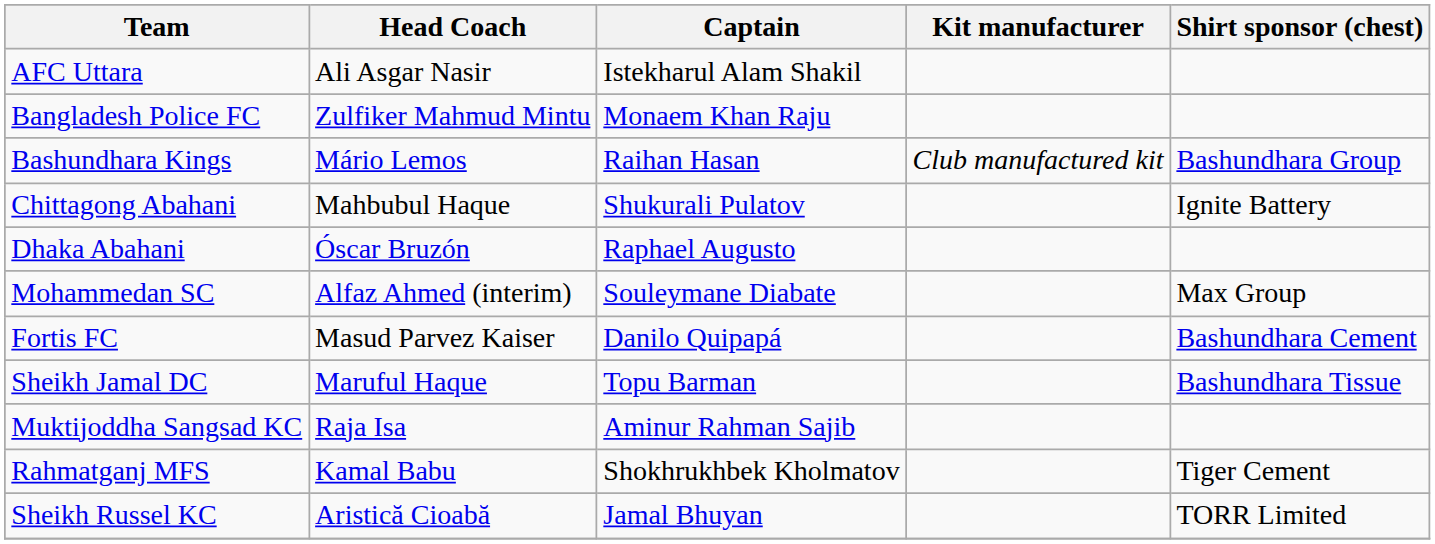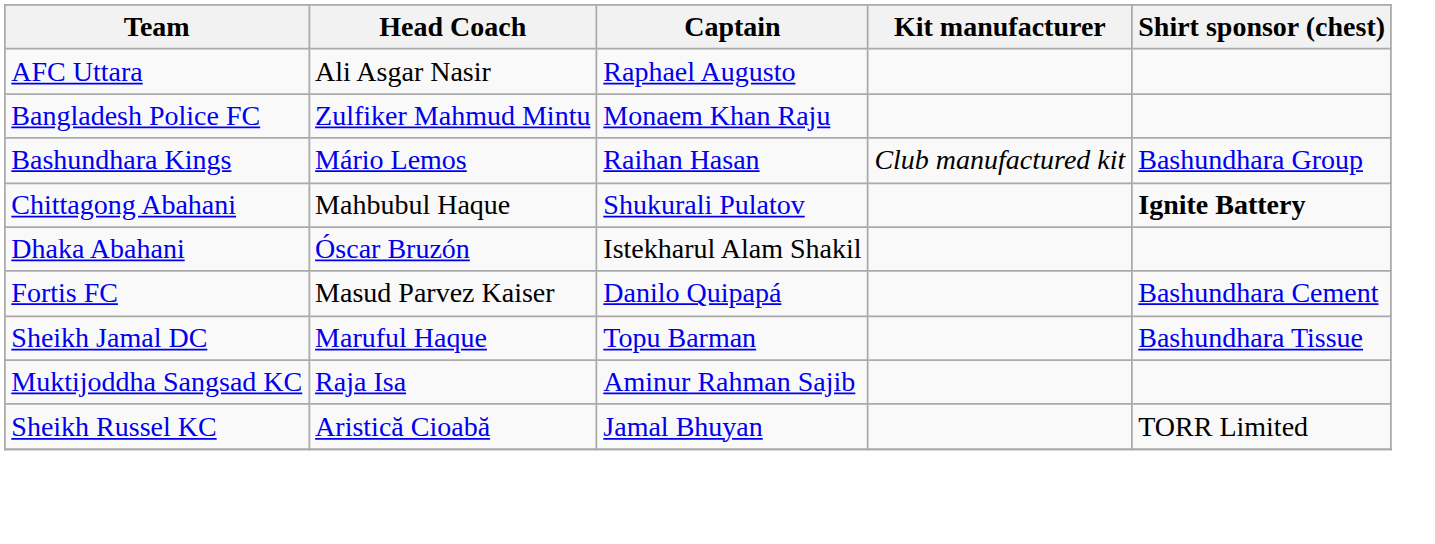AFC Uttara | Captain: Istekharul Alam Shakil -> Raphael Augusto
Chittagong Abahani | Shirt sponsor (chest): normal -> bold
Dhaka Abahani | Captain: Raphael Augusto -> Istekharul Alam Shakil
- row: Mohammedan SC | Alfaz Ahmed (interim) | Souleymane Diabate | Max Group
- row: Rahmatganj MFS | Kamal Babu | Shokhrukhbek Kholmatov | Tiger Cement
